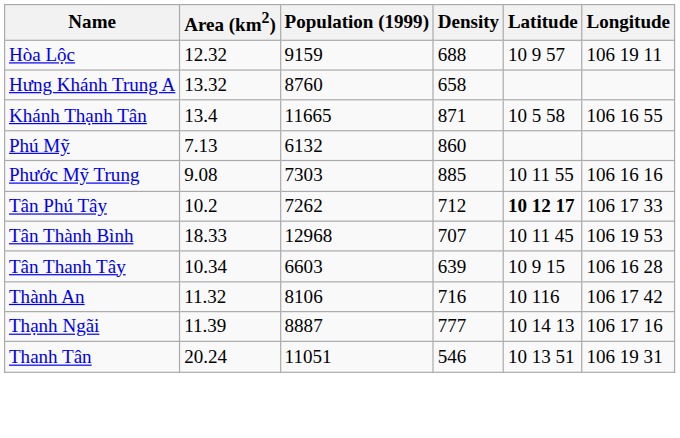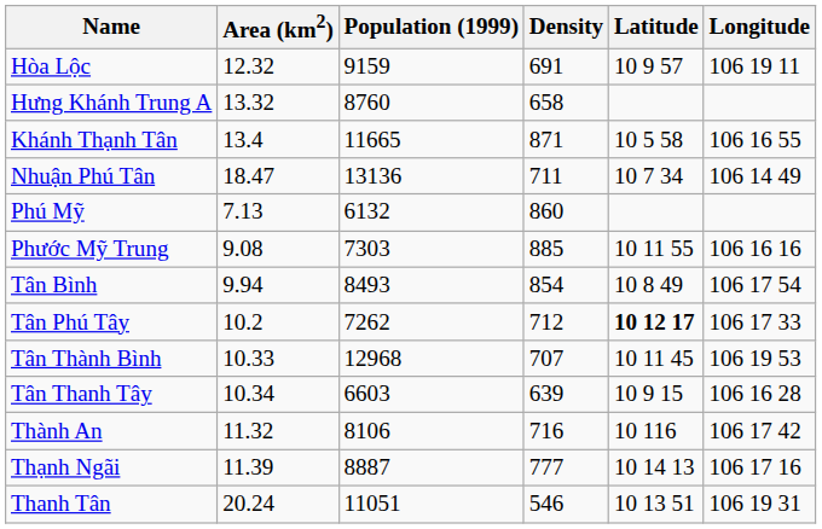Hòa Lộc | Density: 688 -> 691
+ row: Nhuận Phú Tân | 18.47 | 13136 | 711 | 10 7 34 | 106 14 49
+ row: Tân Bình | 9.94 | 8493 | 854 | 10 8 49 | 106 17 54
Tân Thành Bình | Area (km2): 18.33 -> 10.33
